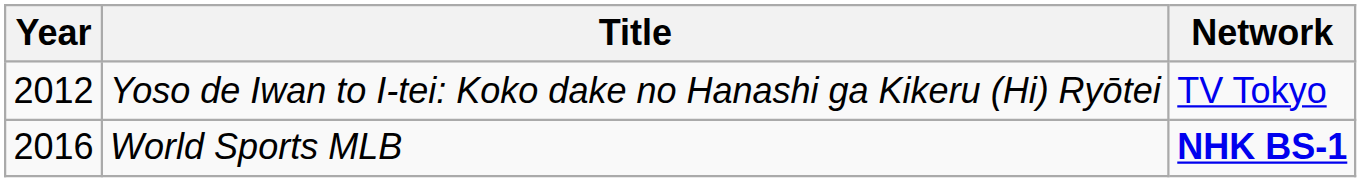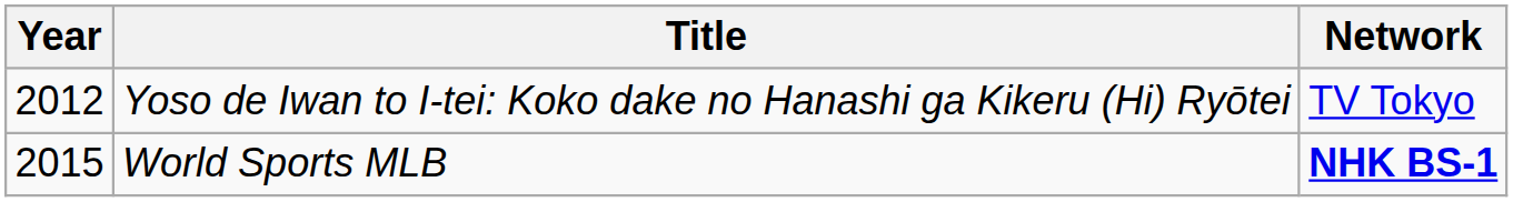World Sports MLB | Year: 2016 -> 2015
